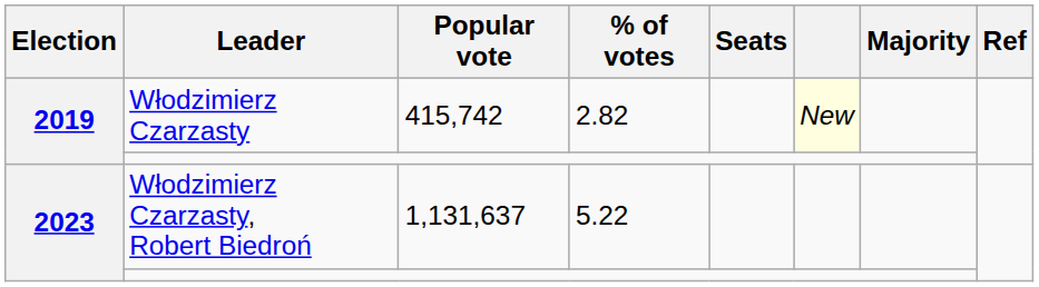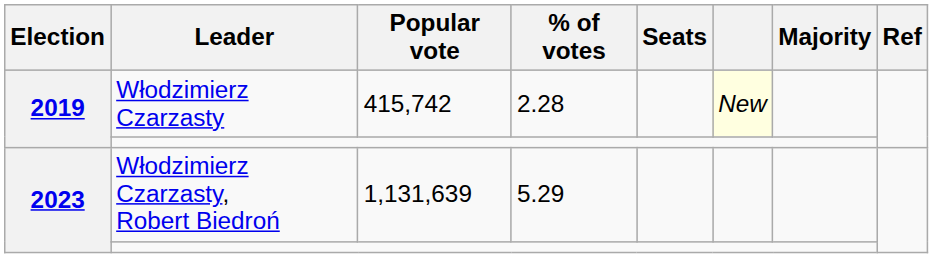Włodzimierz Czarzasty | % of votes: 2.82 -> 2.28
Włodzimierz Czarzasty, Robert Biedroń | Popular vote: 1,131,637 -> 1,131,639
Włodzimierz Czarzasty, Robert Biedroń | % of votes: 5.22 -> 5.29
